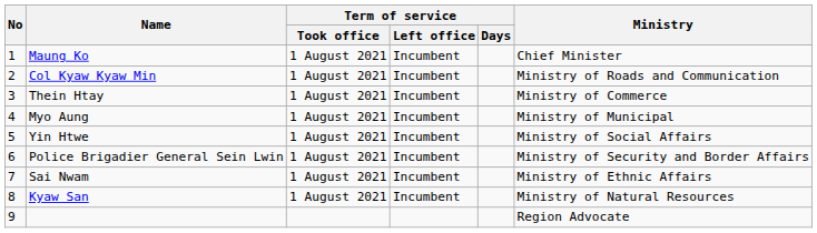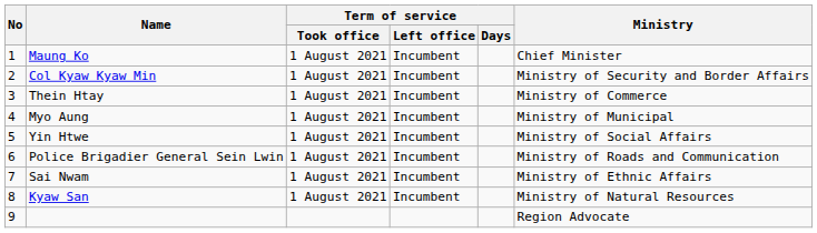Col Kyaw Kyaw Min | Ministry: Ministry of Roads and Communication -> Ministry of Security and Border Affairs
Police Brigadier General Sein Lwin | Ministry: Ministry of Security and Border Affairs -> Ministry of Roads and Communication
